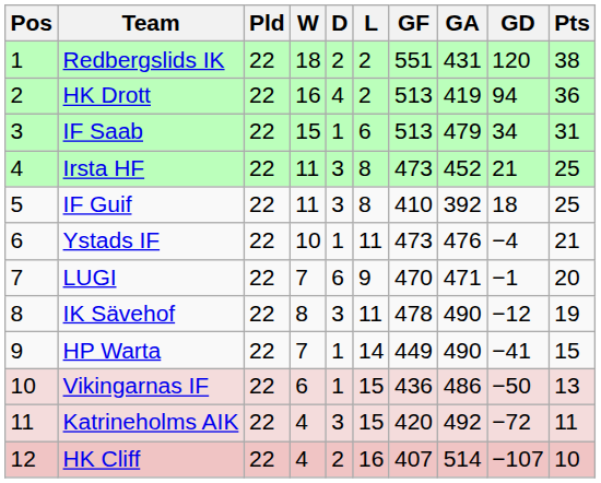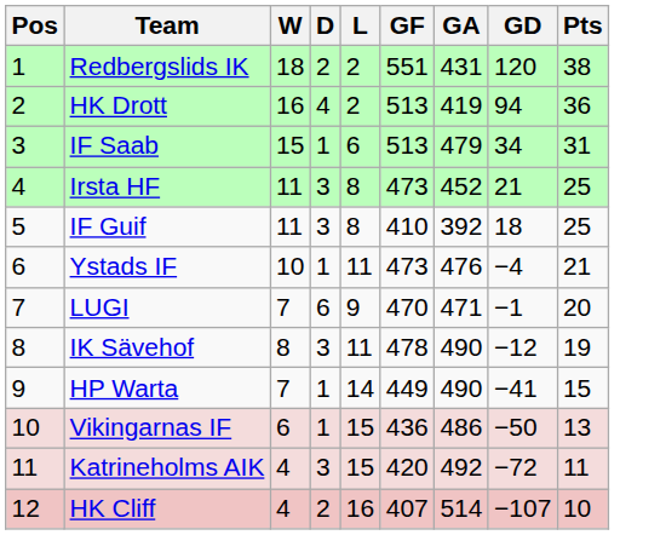- column: Pld | 22 | 22 | 22 | 22 | 22 | 22 | 22 | 22 | 22 | 22 | 22 | 22
